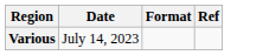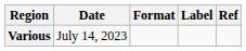+ column: Label
